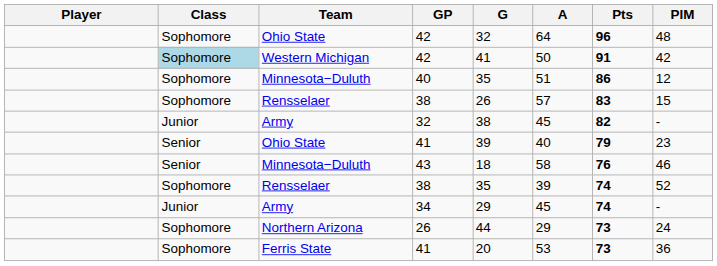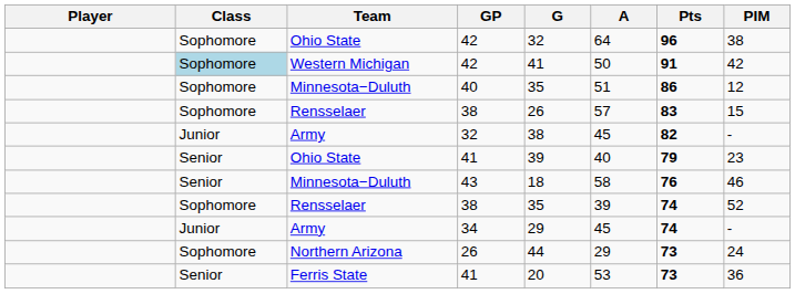Ohio State / 42 | PIM: 48 -> 38
Ferris State / 41 | Class: Sophomore -> Senior
